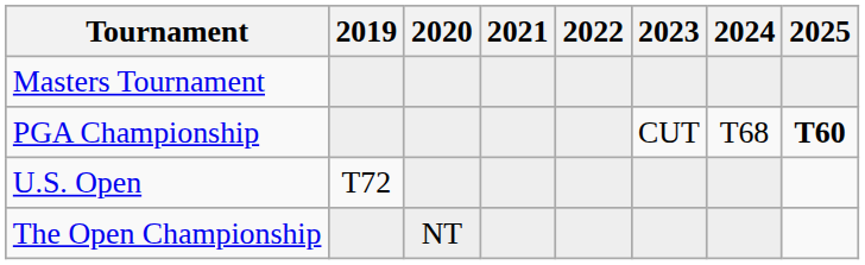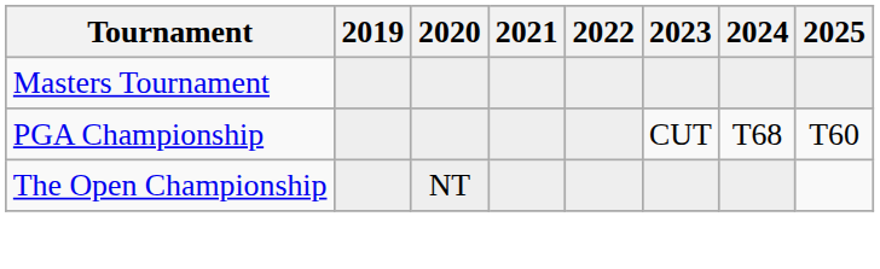PGA Championship | 2025: bold -> normal
- row: U.S. Open | T72
